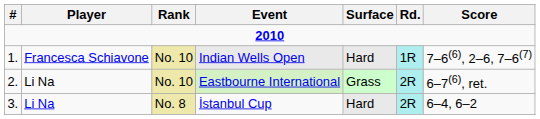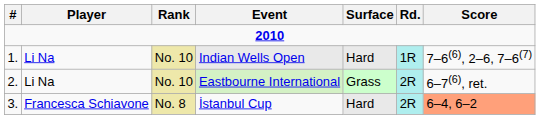Indian Wells Open | Player: Francesca Schiavone -> Li Na
İstanbul Cup | Player: Li Na -> Francesca Schiavone
İstanbul Cup | Score: no background -> lightsalmon background
